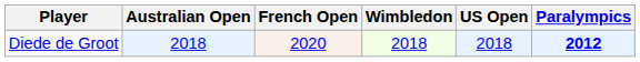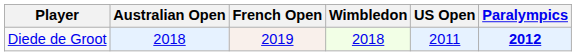Diede de Groot | French Open: 2020 -> 2019
Diede de Groot | US Open: 2018 -> 2011
